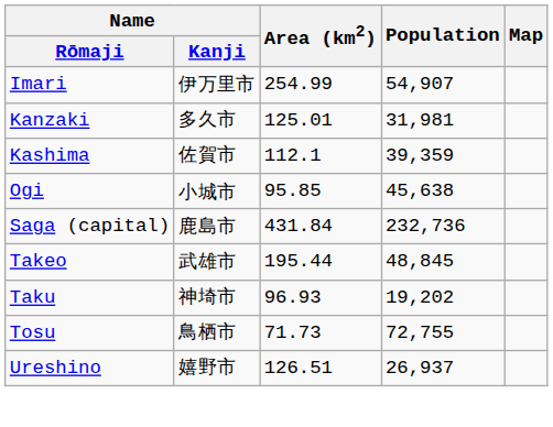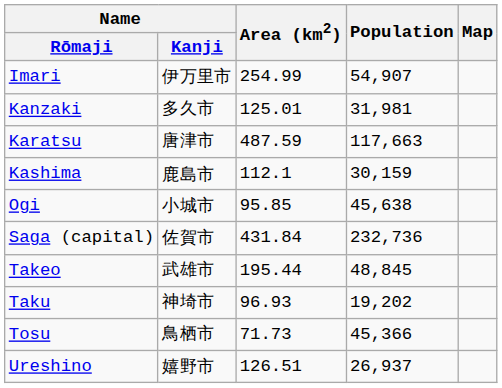+ row: Karatsu | 唐津市 | 487.59 | 117,663
Kashima | Name / Kanji: 佐賀市 -> 鹿島市
Kashima | Population: 39,359 -> 30,159
Saga (capital) | Name / Kanji: 鹿島市 -> 佐賀市
Tosu | Population: 72,755 -> 45,366
